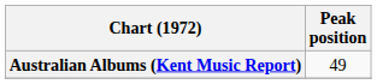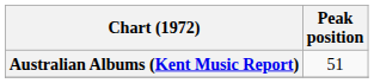Australian Albums (Kent Music Report) | Peak position: 49 -> 51
